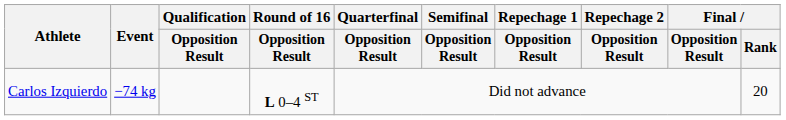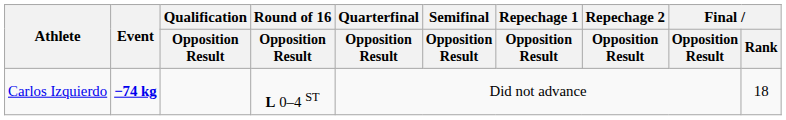Carlos Izquierdo | Event: normal -> bold
Carlos Izquierdo | Final / Rank: 20 -> 18
